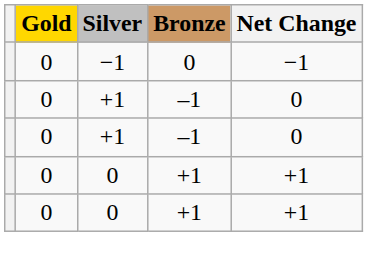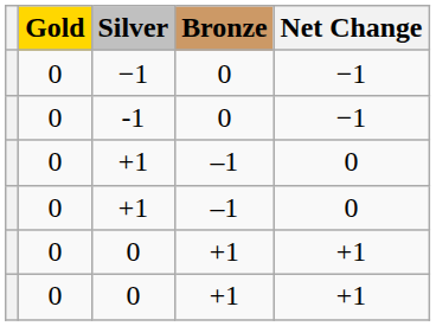+ row: 0 | -1 | 0 | −1
